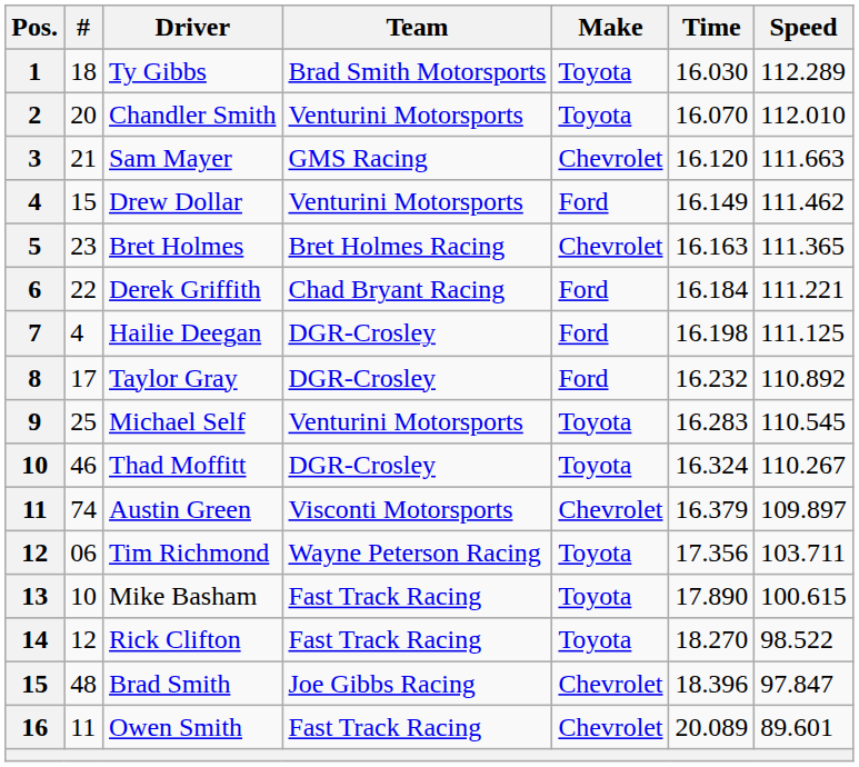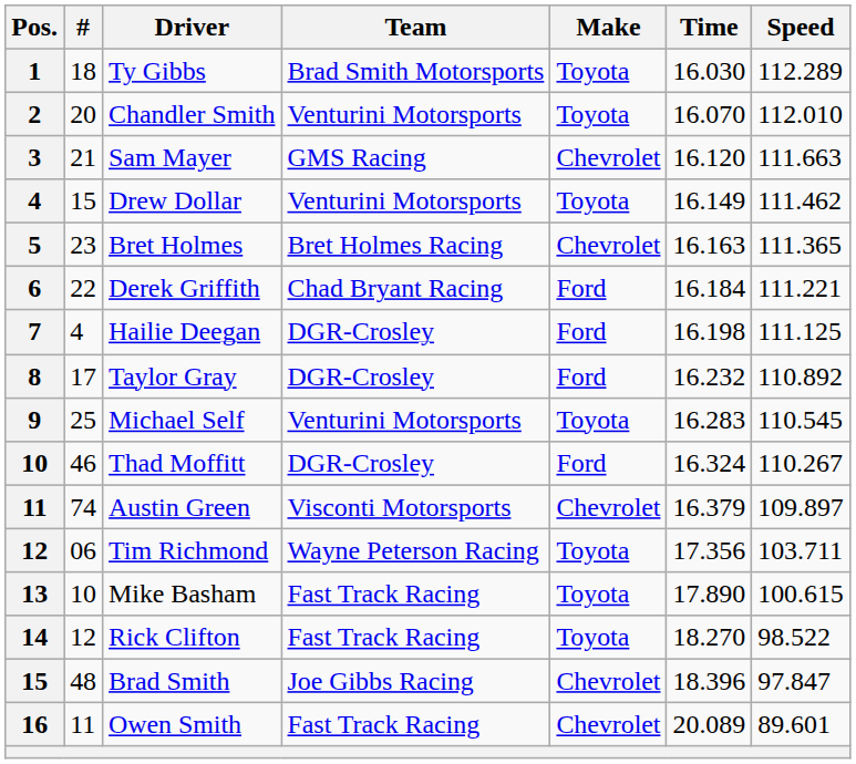Drew Dollar | Make: Ford -> Toyota
Thad Moffitt | Make: Toyota -> Ford
